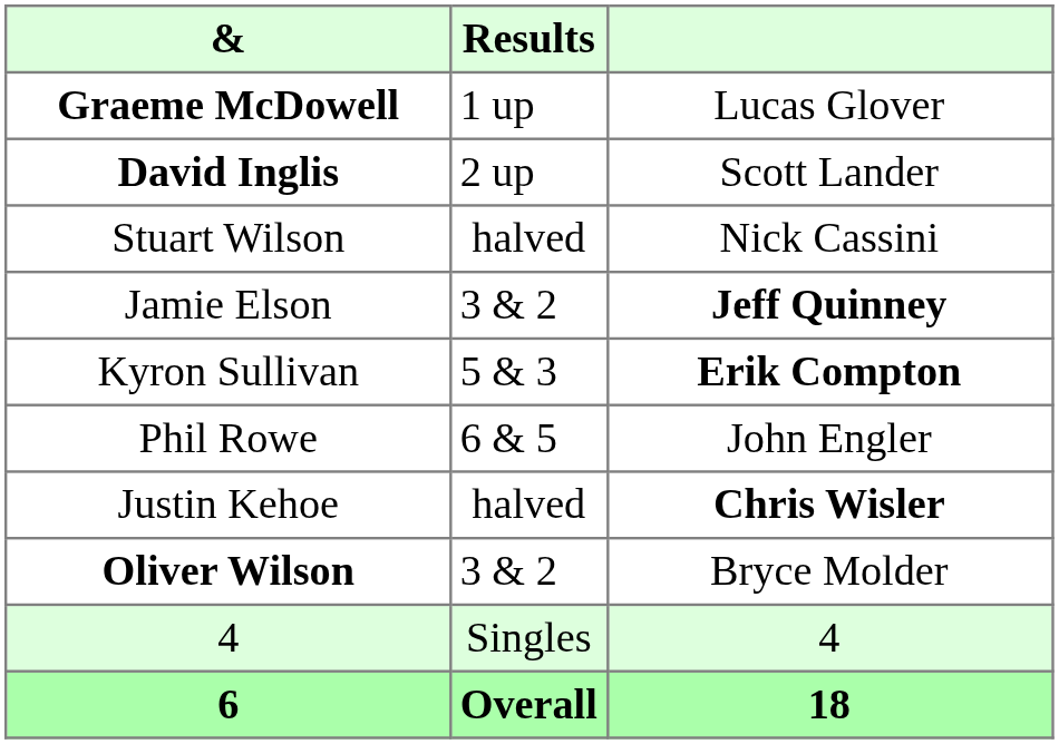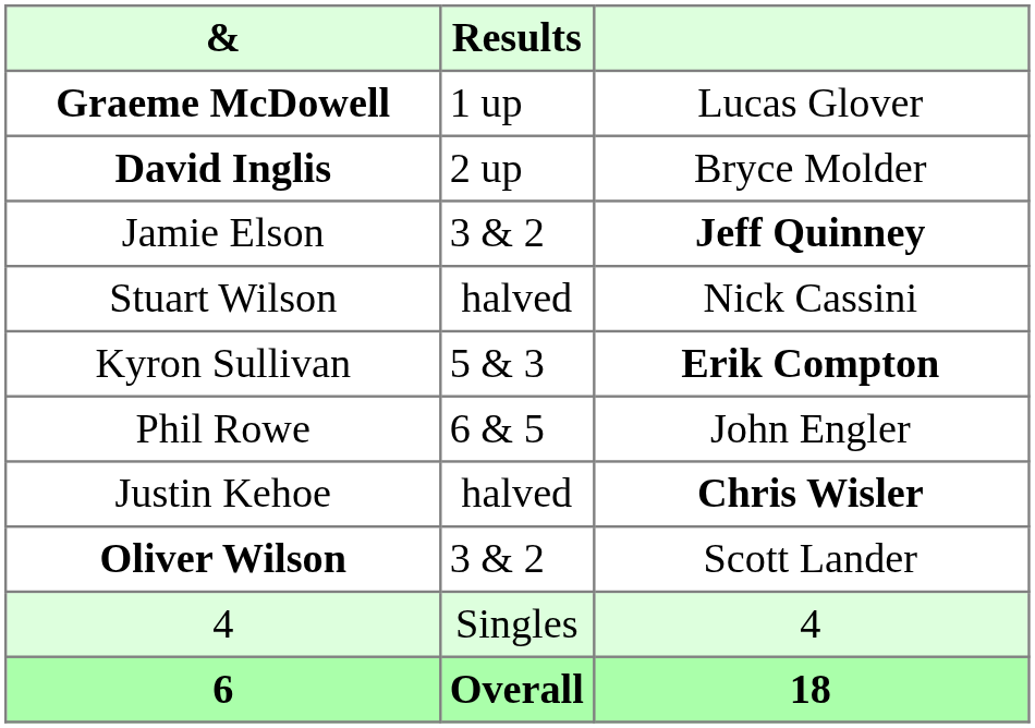David Inglis | column 3: Scott Lander -> Bryce Molder
rows swapped: Jamie Elson <-> Stuart Wilson
Oliver Wilson | column 3: Bryce Molder -> Scott Lander
